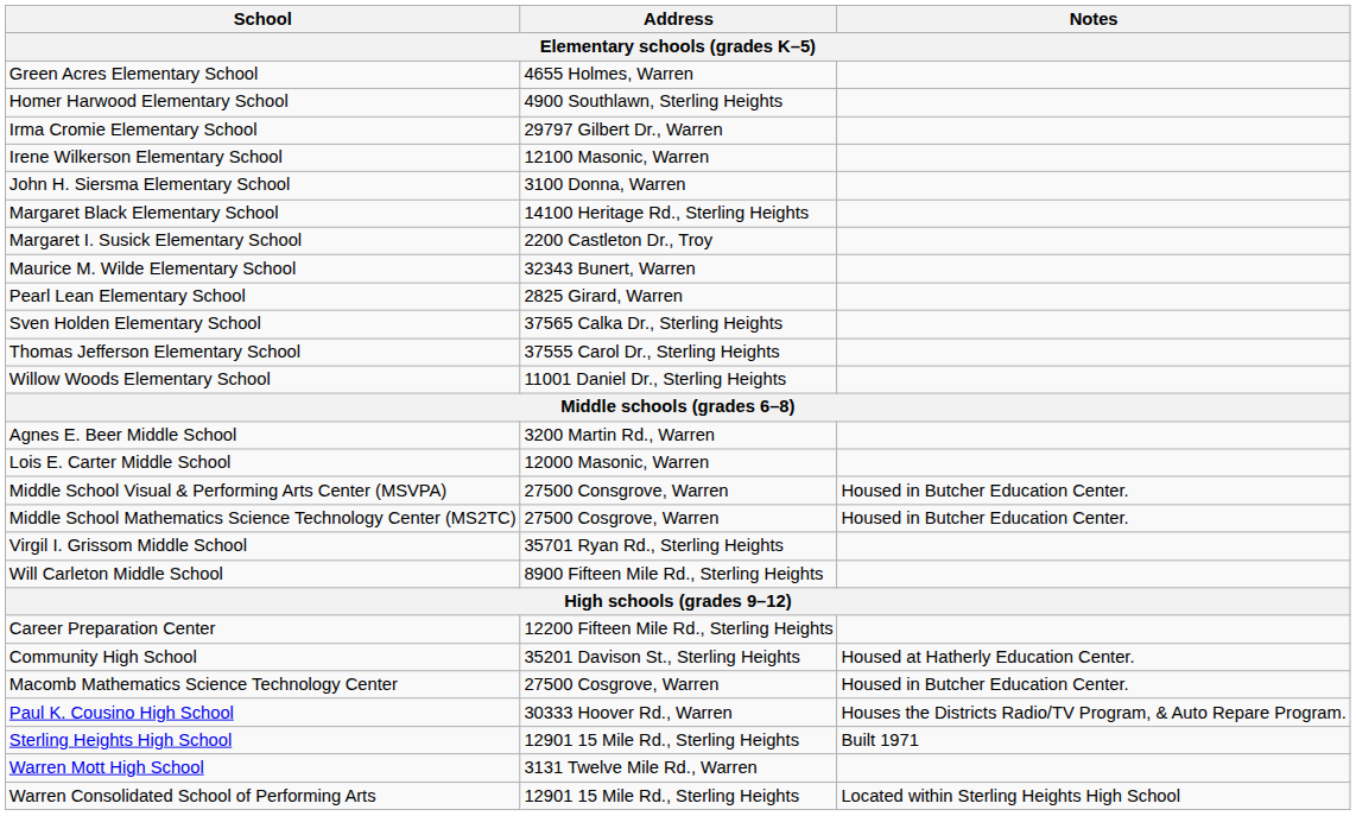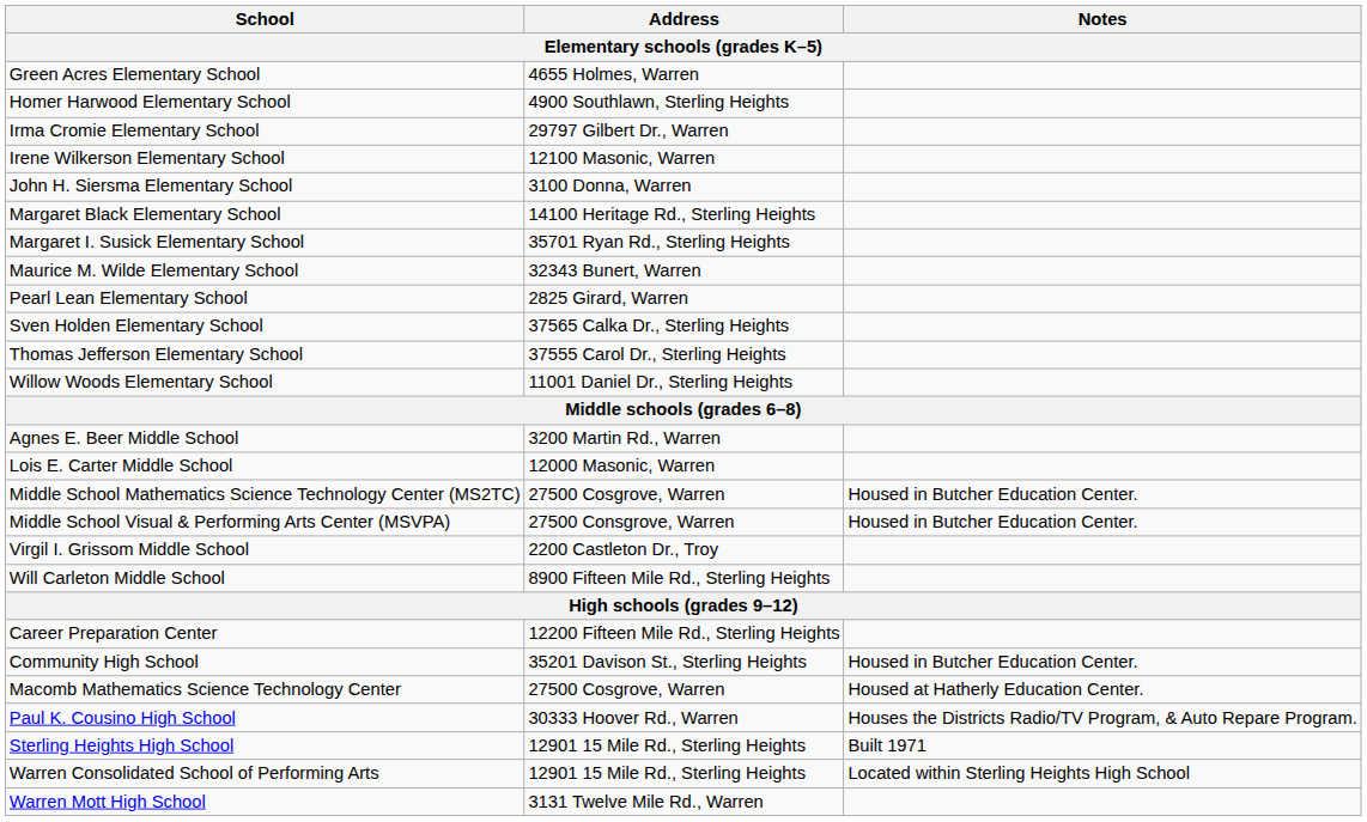Margaret I. Susick Elementary School | Address: 2200 Castleton Dr., Troy -> 35701 Ryan Rd., Sterling Heights
rows swapped: Middle School Mathematics Science Technology Center (MS2TC) <-> Middle School Visual & Performing Arts Center (MSVPA)
Virgil I. Grissom Middle School | Address: 35701 Ryan Rd., Sterling Heights -> 2200 Castleton Dr., Troy
Community High School | Notes: Housed at Hatherly Education Center. -> Housed in Butcher Education Center.
Macomb Mathematics Science Technology Center | Notes: Housed in Butcher Education Center. -> Housed at Hatherly Education Center.
rows swapped: Warren Consolidated School of Performing Arts <-> Warren Mott High School
